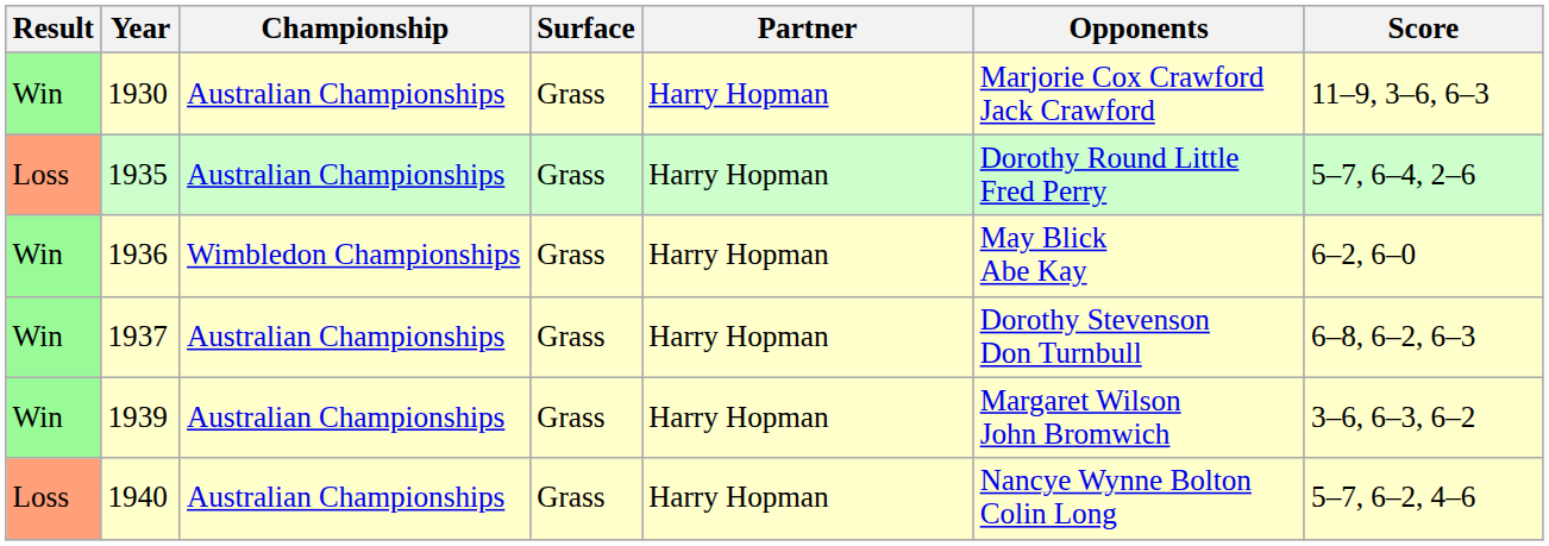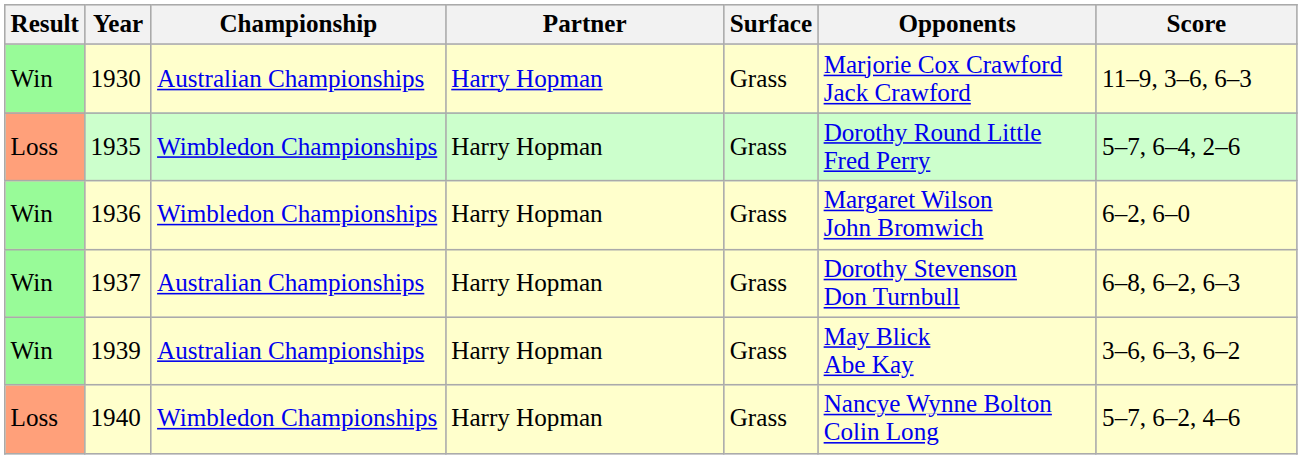columns swapped: Surface <-> Partner
1935 | Championship: Australian Championships -> Wimbledon Championships
1936 | Opponents: May Blick Abe Kay -> Margaret Wilson John Bromwich
1939 | Opponents: Margaret Wilson John Bromwich -> May Blick Abe Kay
1940 | Championship: Australian Championships -> Wimbledon Championships
